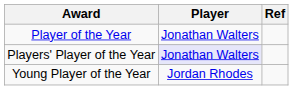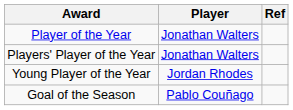Players' Player of the Year | Player: lavender background -> no background
+ row: Goal of the Season | Pablo Couñago
